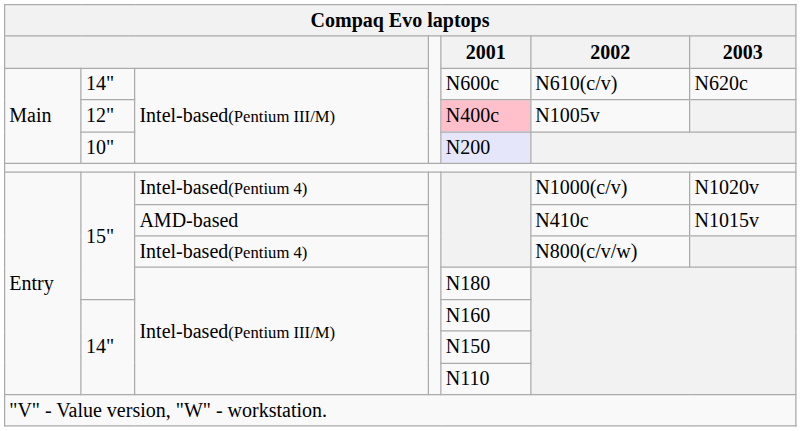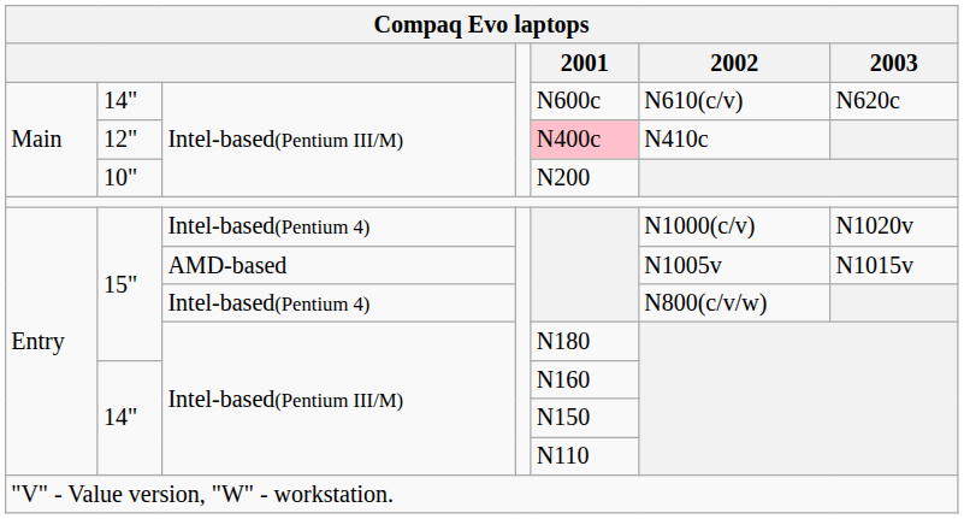12" | 2002: N1005v -> N410c
10" | 2001: lavender background -> no background
15" / AMD-based | 2002: N410c -> N1005v
